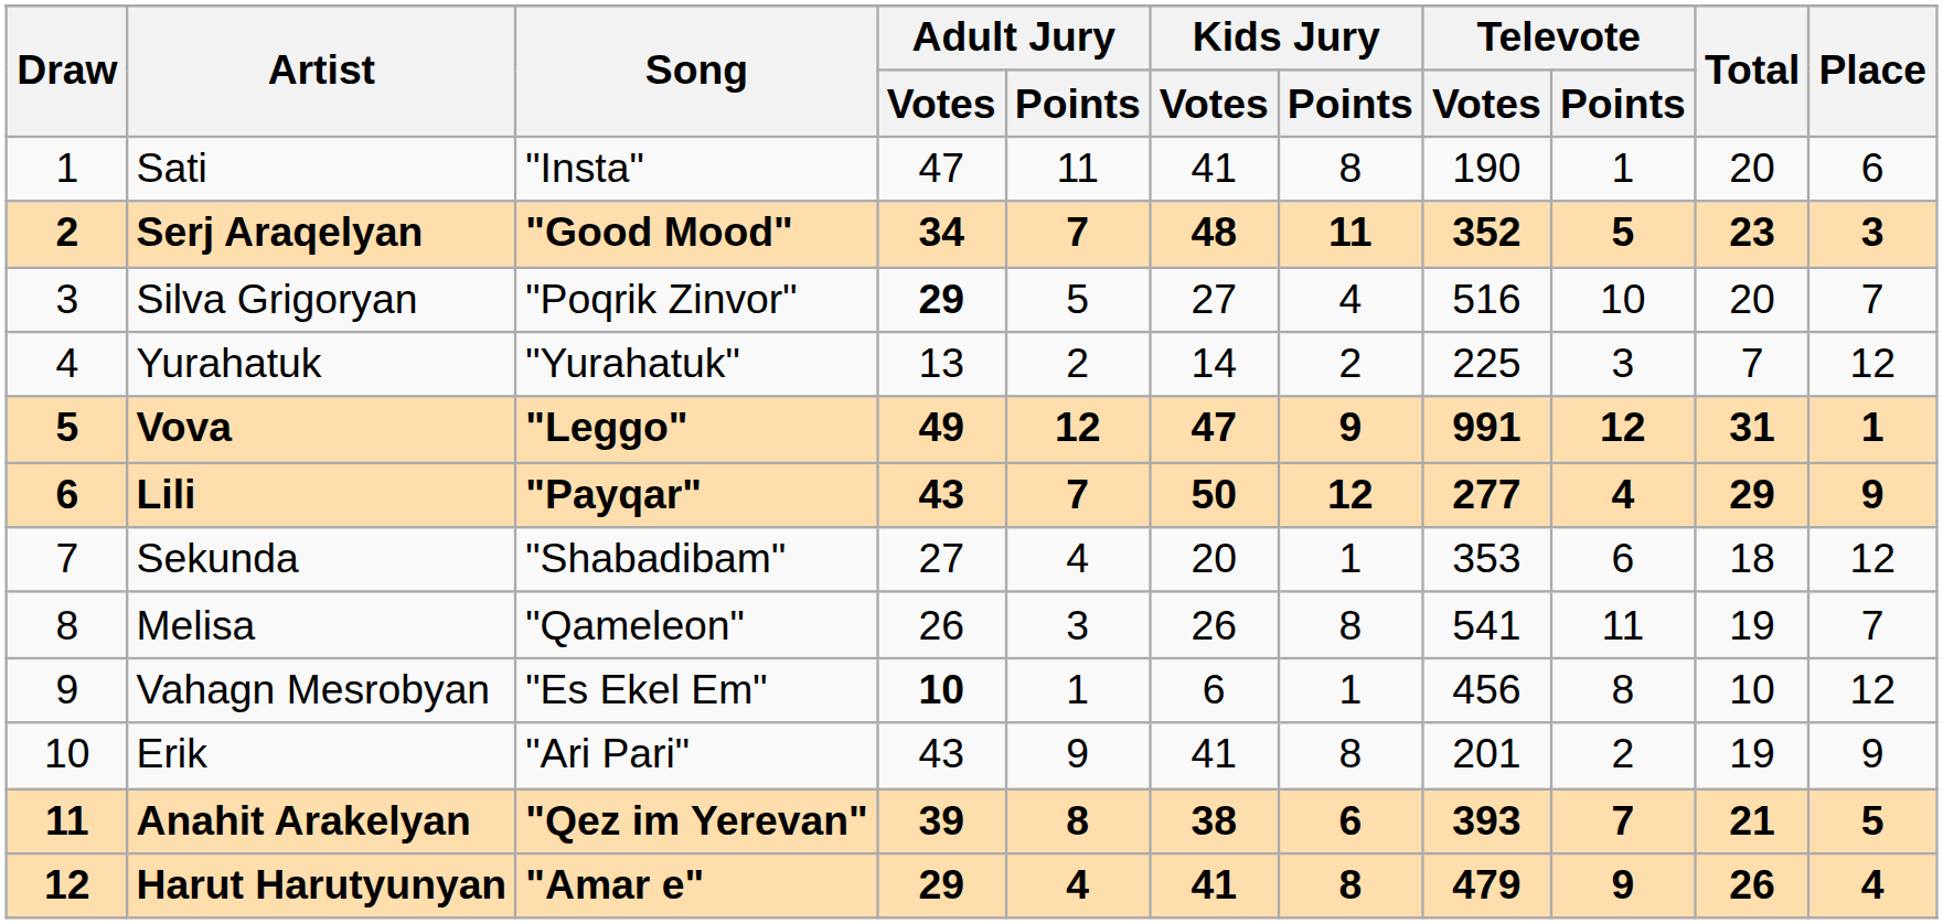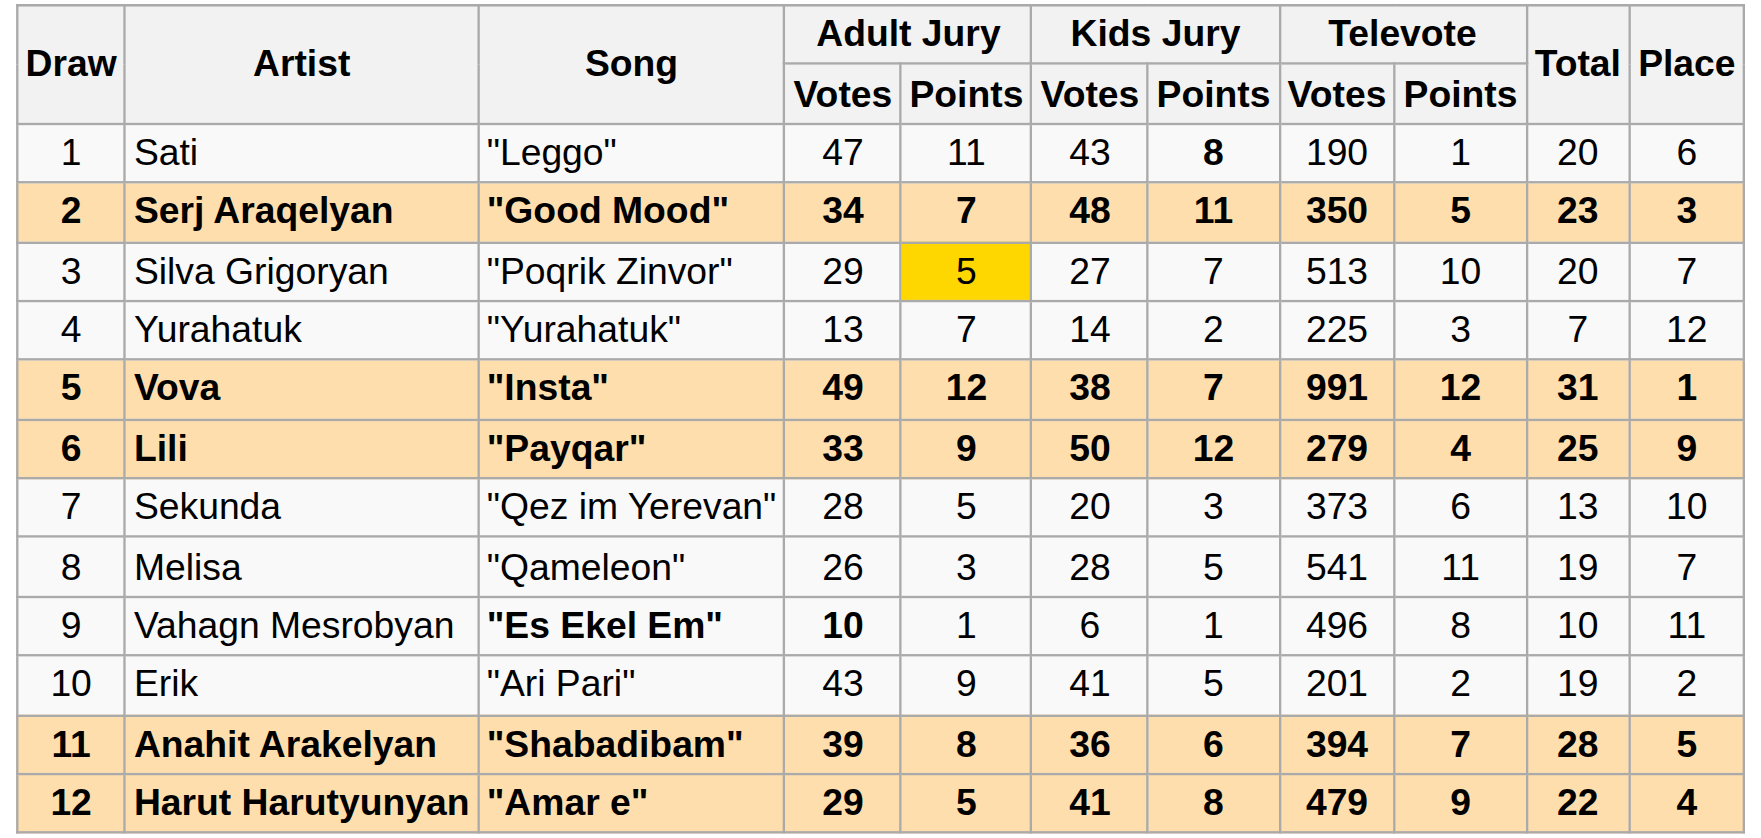Sati | Song: "Insta" -> "Leggo"
Sati | Kids Jury / Votes: 41 -> 43
Sati | Kids Jury / Points: normal -> bold
Serj Araqelyan | Televote / Votes: 352 -> 350
Silva Grigoryan | Adult Jury / Votes: bold -> normal
Silva Grigoryan | Adult Jury / Points: no background -> gold background
Silva Grigoryan | Kids Jury / Points: 4 -> 7
Silva Grigoryan | Televote / Votes: 516 -> 513
Yurahatuk | Adult Jury / Points: 2 -> 7
Vova | Song: "Leggo" -> "Insta"
Vova | Kids Jury / Votes: 47 -> 38
Vova | Kids Jury / Points: 9 -> 7
Lili | Adult Jury / Votes: 43 -> 33
Lili | Adult Jury / Points: 7 -> 9
Lili | Televote / Votes: 277 -> 279
Lili | Total: 29 -> 25
Sekunda | Song: "Shabadibam" -> "Qez im Yerevan"
Sekunda | Adult Jury / Votes: 27 -> 28
Sekunda | Adult Jury / Points: 4 -> 5
Sekunda | Kids Jury / Points: 1 -> 3
Sekunda | Televote / Votes: 353 -> 373
Sekunda | Total: 18 -> 13
Sekunda | Place: 12 -> 10
Melisa | Kids Jury / Votes: 26 -> 28
Melisa | Kids Jury / Points: 8 -> 5
Vahagn Mesrobyan | Song: normal -> bold
Vahagn Mesrobyan | Televote / Votes: 456 -> 496
Vahagn Mesrobyan | Place: 12 -> 11
Erik | Kids Jury / Points: 8 -> 5
Erik | Place: 9 -> 2
Anahit Arakelyan | Song: "Qez im Yerevan" -> "Shabadibam"
Anahit Arakelyan | Kids Jury / Votes: 38 -> 36
Anahit Arakelyan | Televote / Votes: 393 -> 394
Anahit Arakelyan | Total: 21 -> 28
Harut Harutyunyan | Adult Jury / Points: 4 -> 5
Harut Harutyunyan | Total: 26 -> 22
